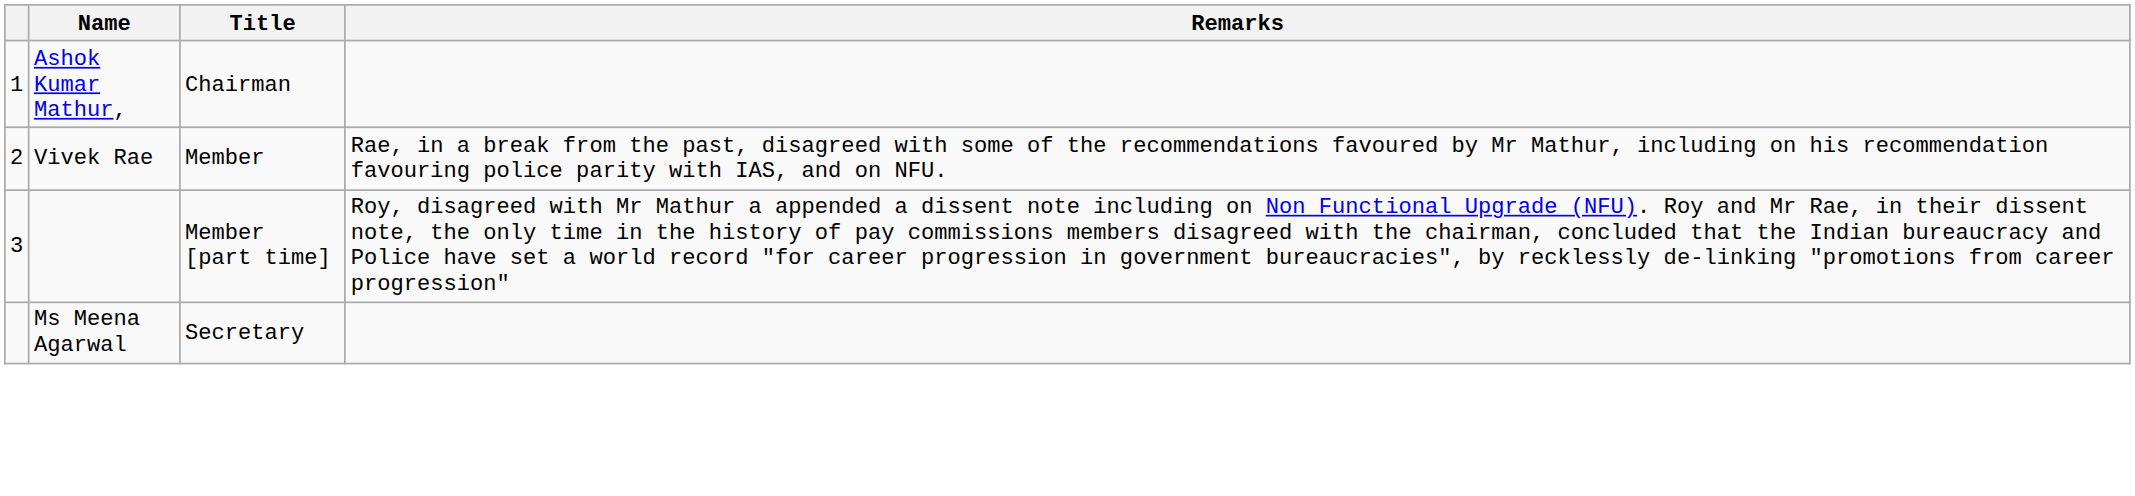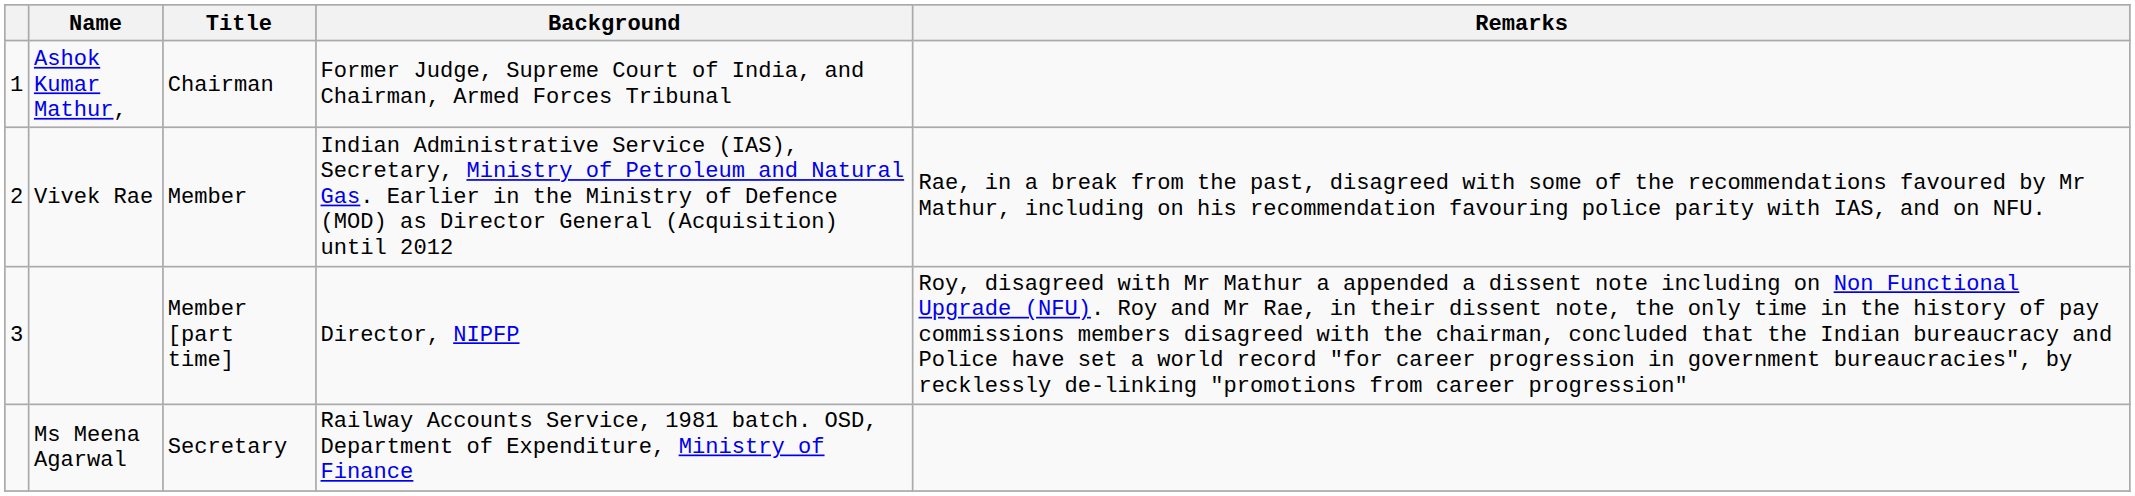+ column: Background | Former Judge, Supreme Court of India, and Chairman, Armed Forces Tribunal | Indian Administrative Service (IAS), Secretary, Ministry of Petroleum and Natural Gas. Earlier in the Ministry of Defence (MOD) as Director General (Acquisition) until 2012 | Director, NIPFP | Railway Accounts Service, 1981 batch. OSD, Department of Expenditure, Ministry of Finance
